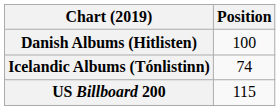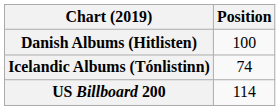US Billboard 200 | Position: 115 -> 114
